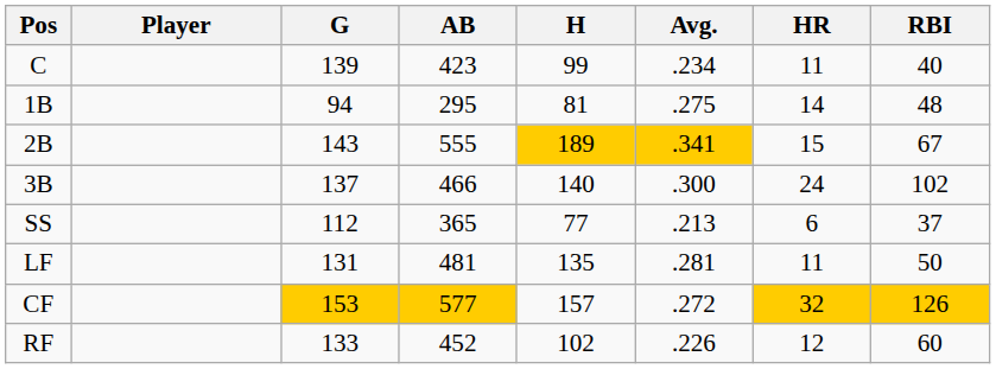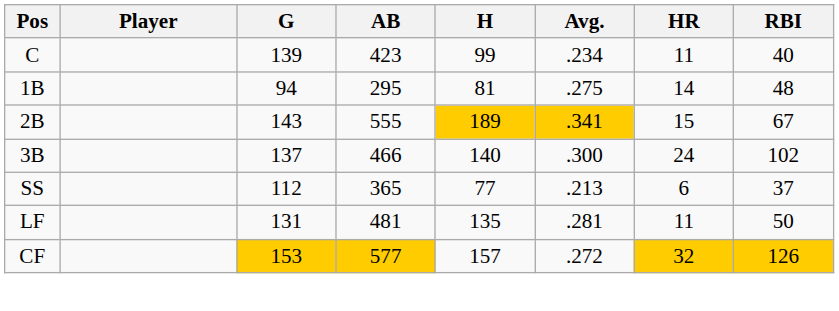- row: RF | 133 | 452 | 102 | .226 | 12 | 60
